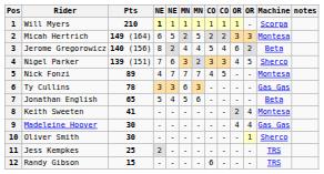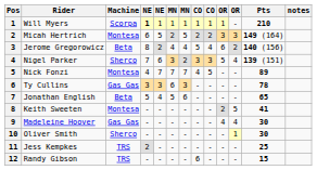columns swapped: Machine <-> Pts
Nigel Parker | column 10: 4 -> 5
Nigel Parker | column 11: 5 -> 4
Keith Sweeten | column 11: 4 -> 5
